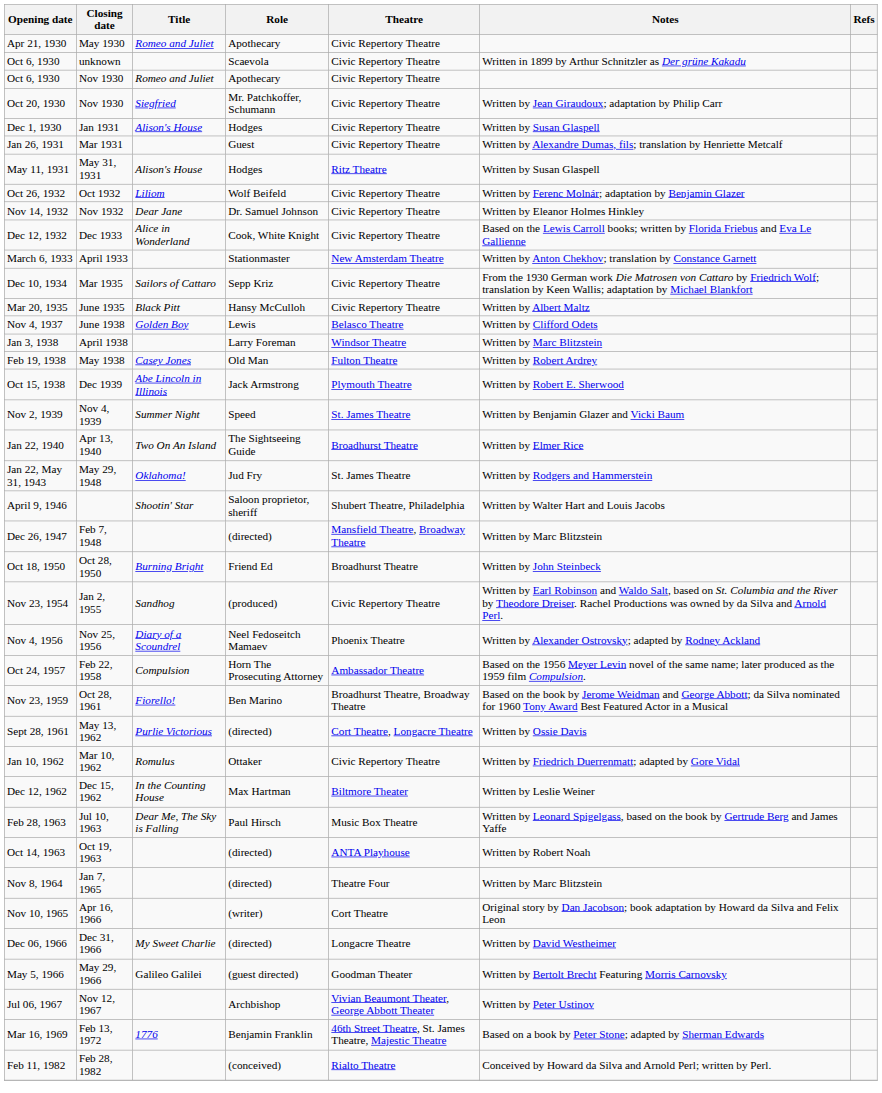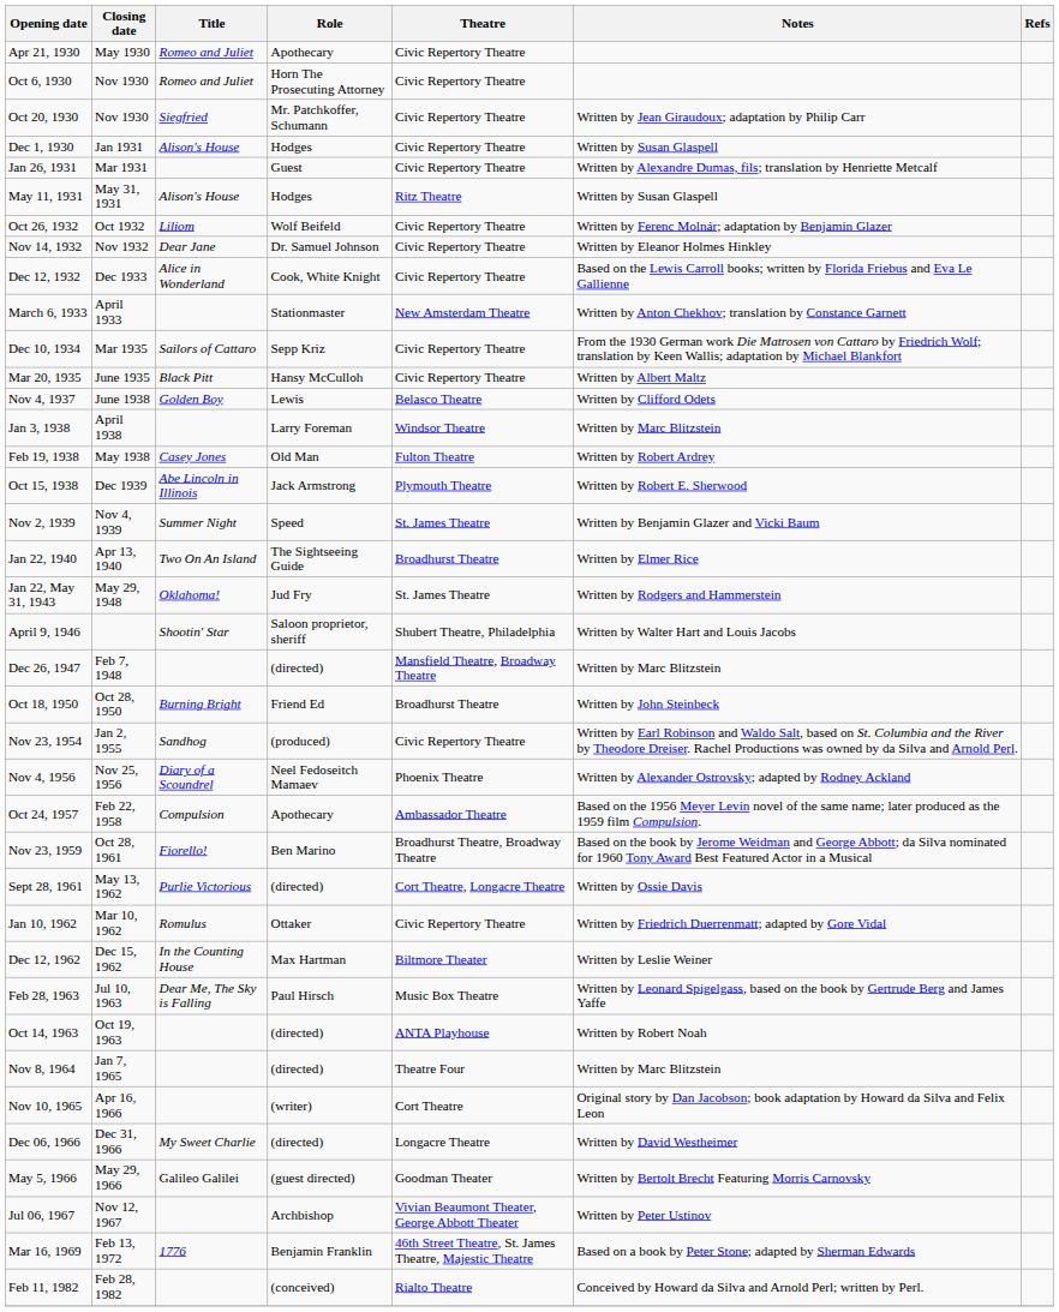- row: Oct 6, 1930 | unknown | Scaevola | Civic Repertory Theatre | Written in 1899 by Arthur Schnitzler as Der grüne Kakadu
Oct 6, 1930 / Nov 1930 | Role: Apothecary -> Horn The Prosecuting Attorney
Oct 24, 1957 | Role: Horn The Prosecuting Attorney -> Apothecary
